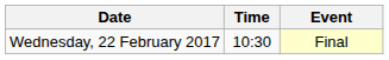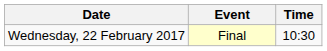columns swapped: Time <-> Event
